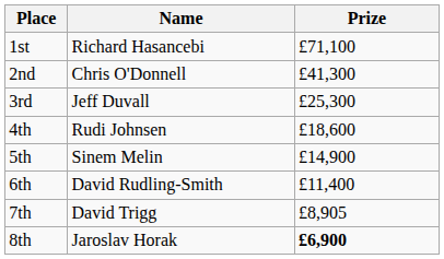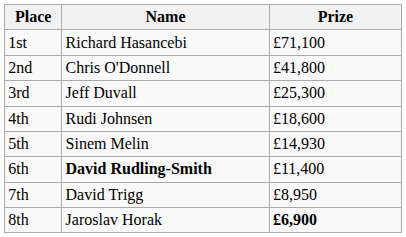2nd | Prize: £41,300 -> £41,800
5th | Prize: £14,900 -> £14,930
6th | Name: normal -> bold
7th | Prize: £8,905 -> £8,950
